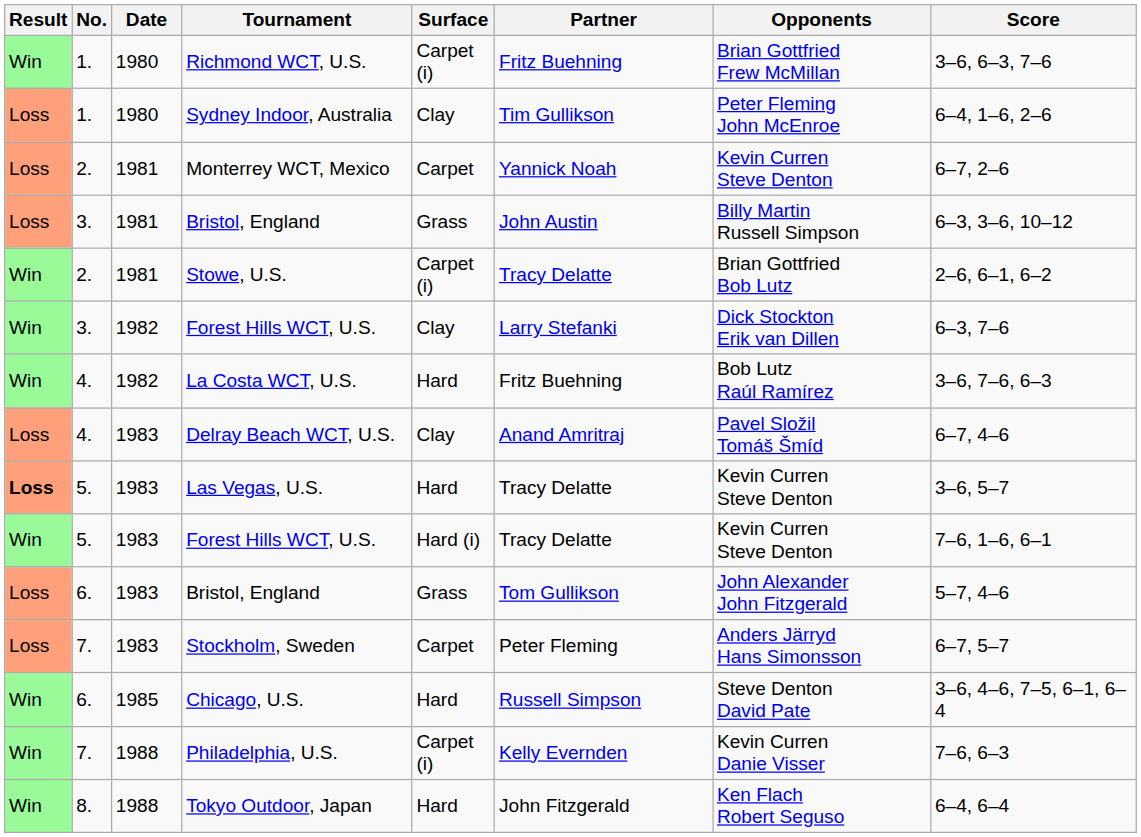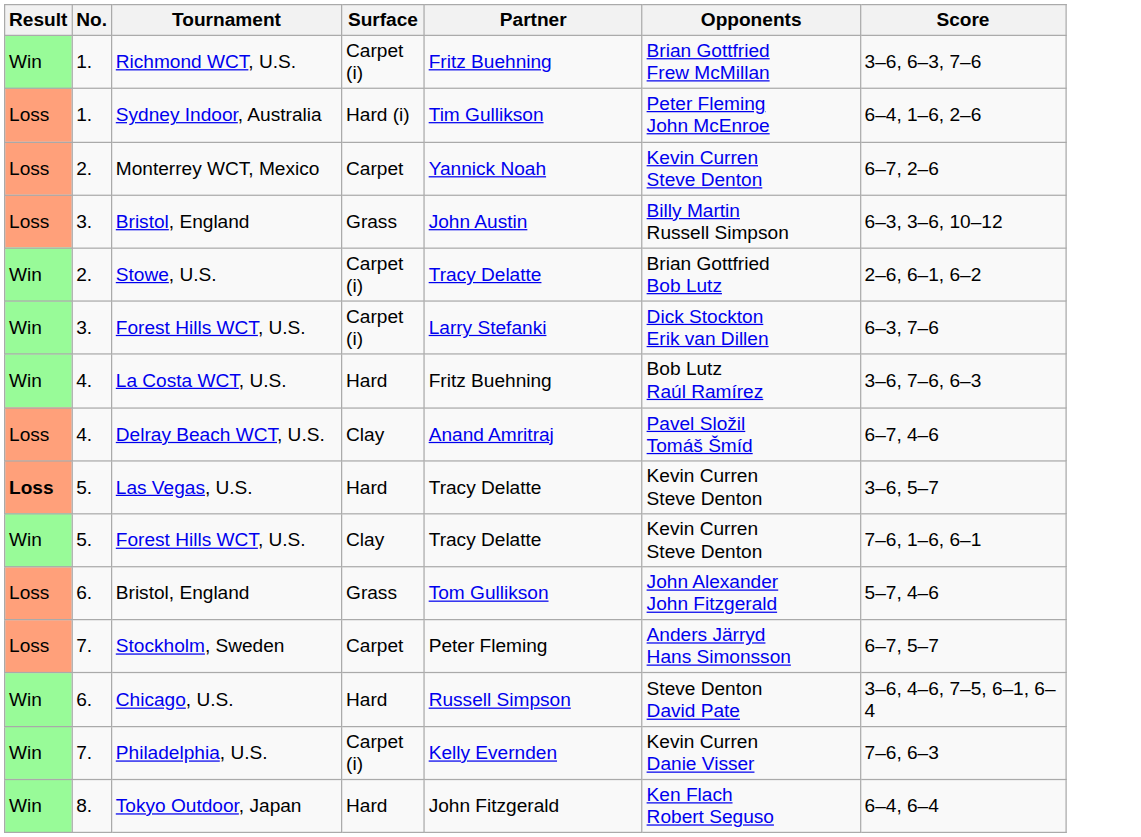- column: Date | 1980 | 1980 | 1981 | 1981 | 1981 | 1982 | 1982 | 1983 | 1983 | 1983 | 1983 | 1983 | 1985 | 1988 | 1988
Sydney Indoor, Australia | Surface: Clay -> Hard (i)
3. / Forest Hills WCT, U.S. | Surface: Clay -> Carpet (i)
5. / Forest Hills WCT, U.S. | Surface: Hard (i) -> Clay
